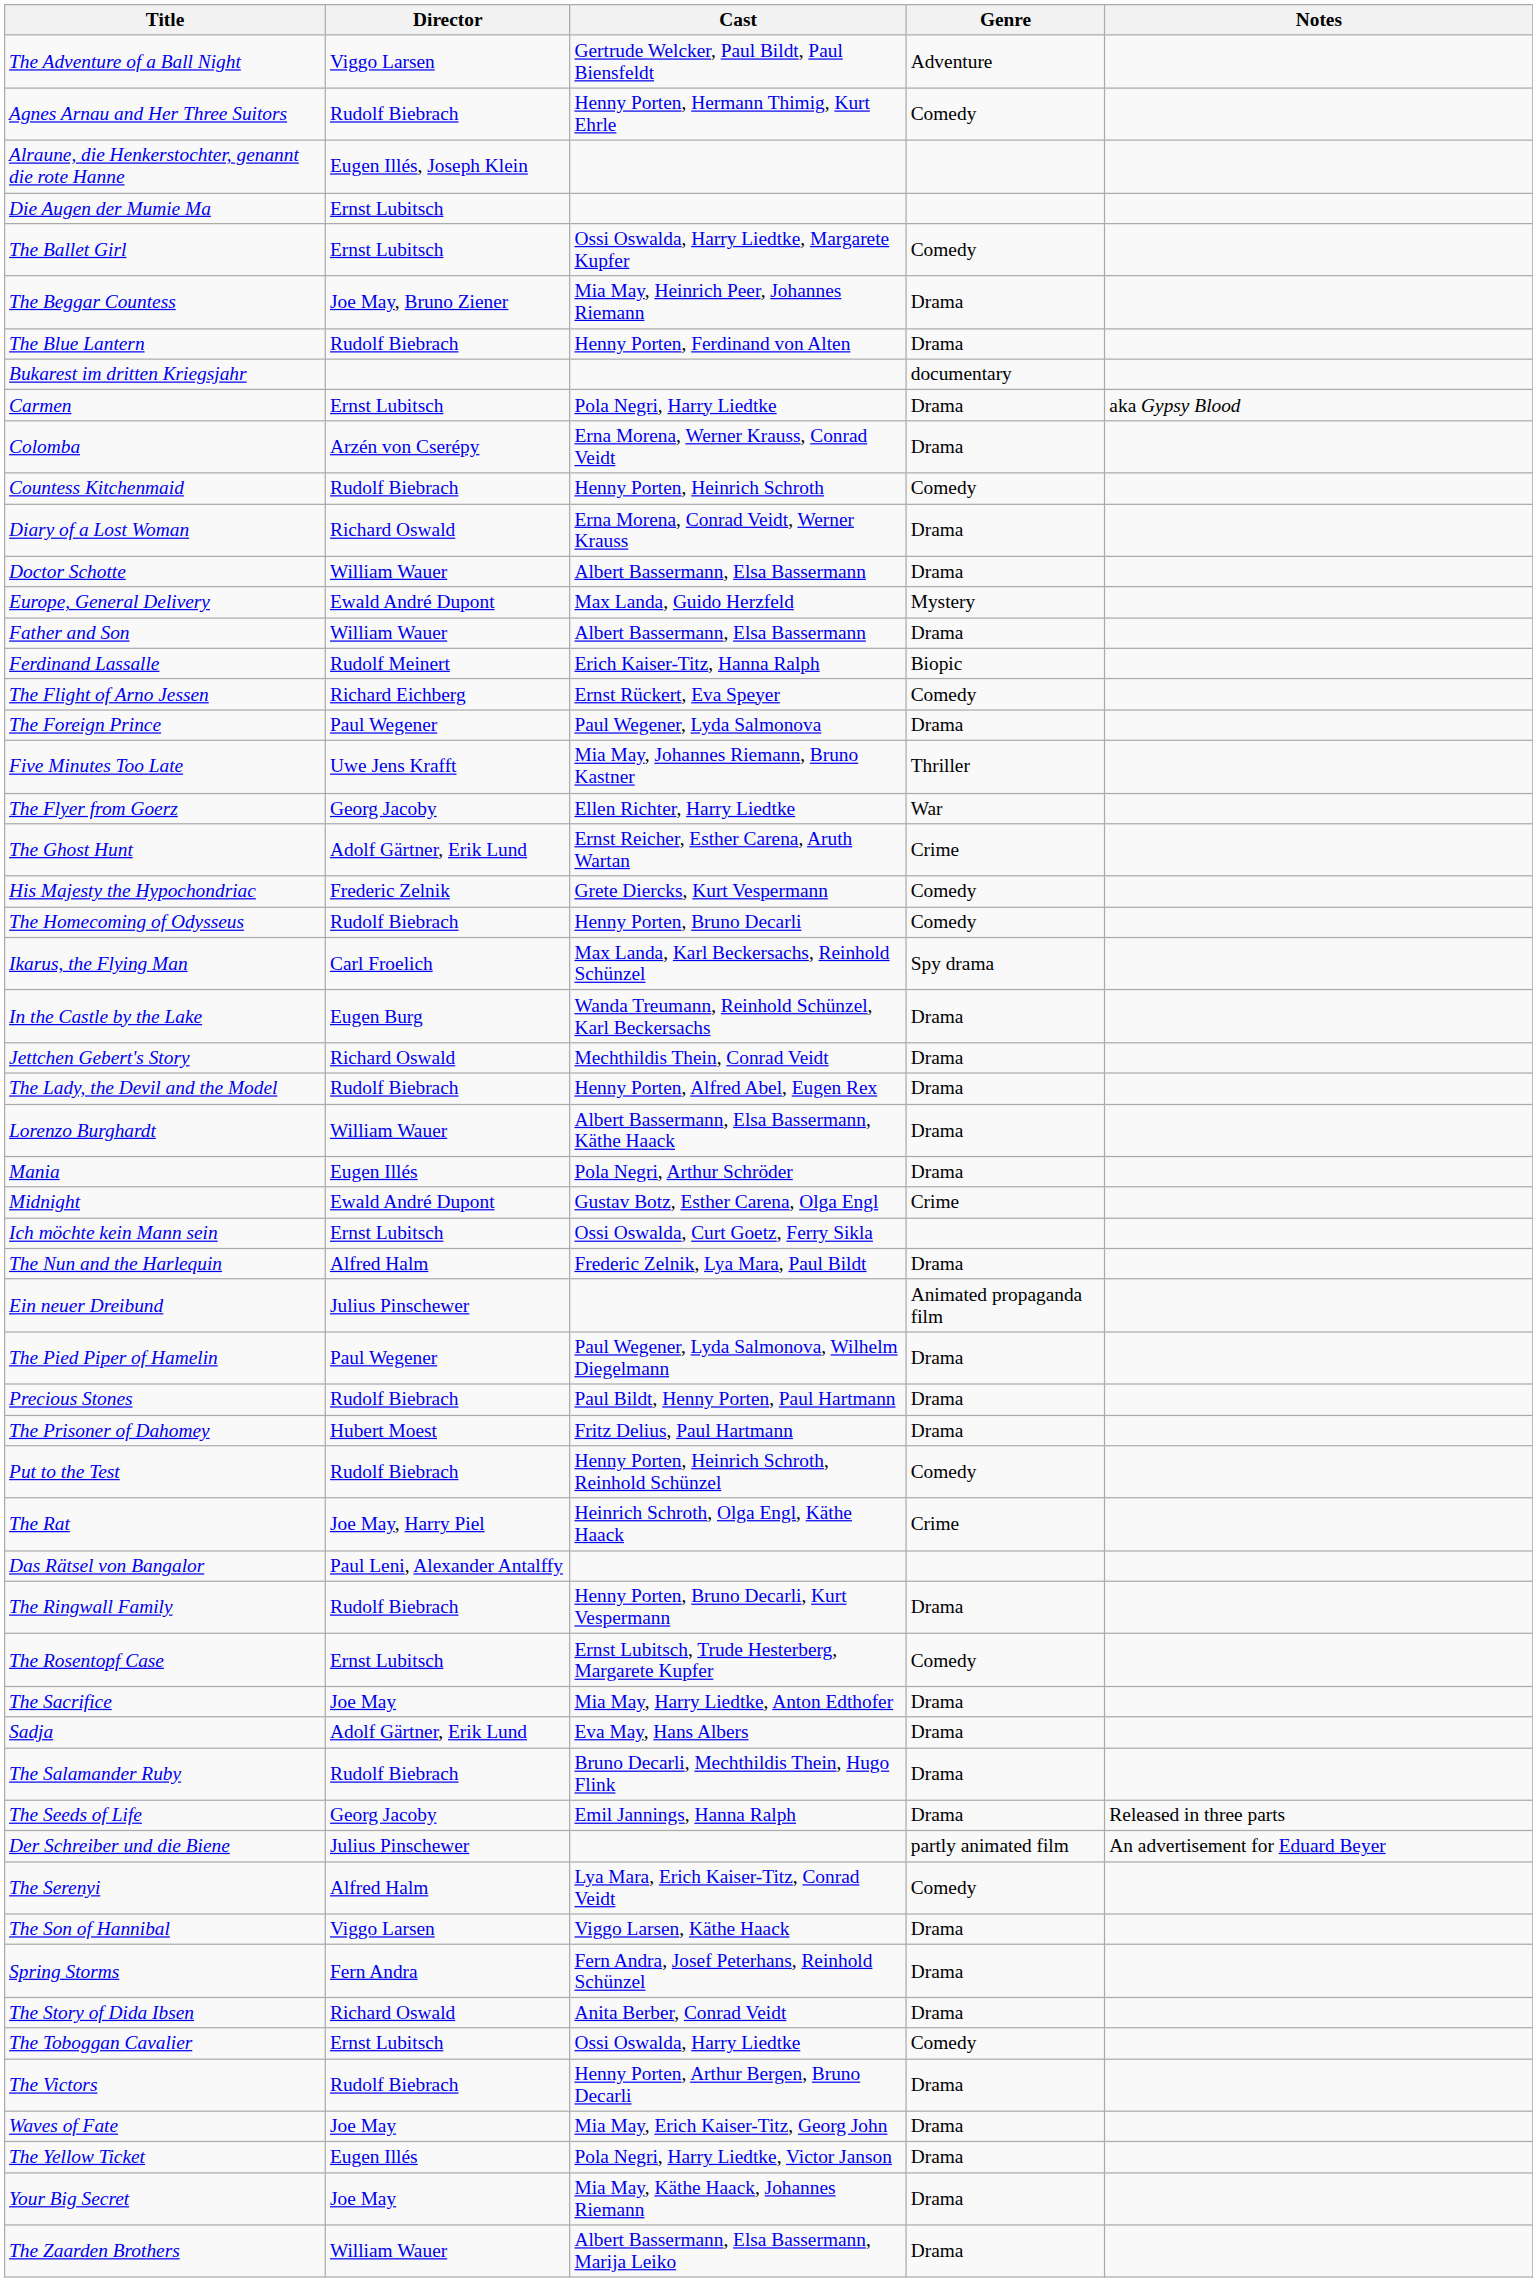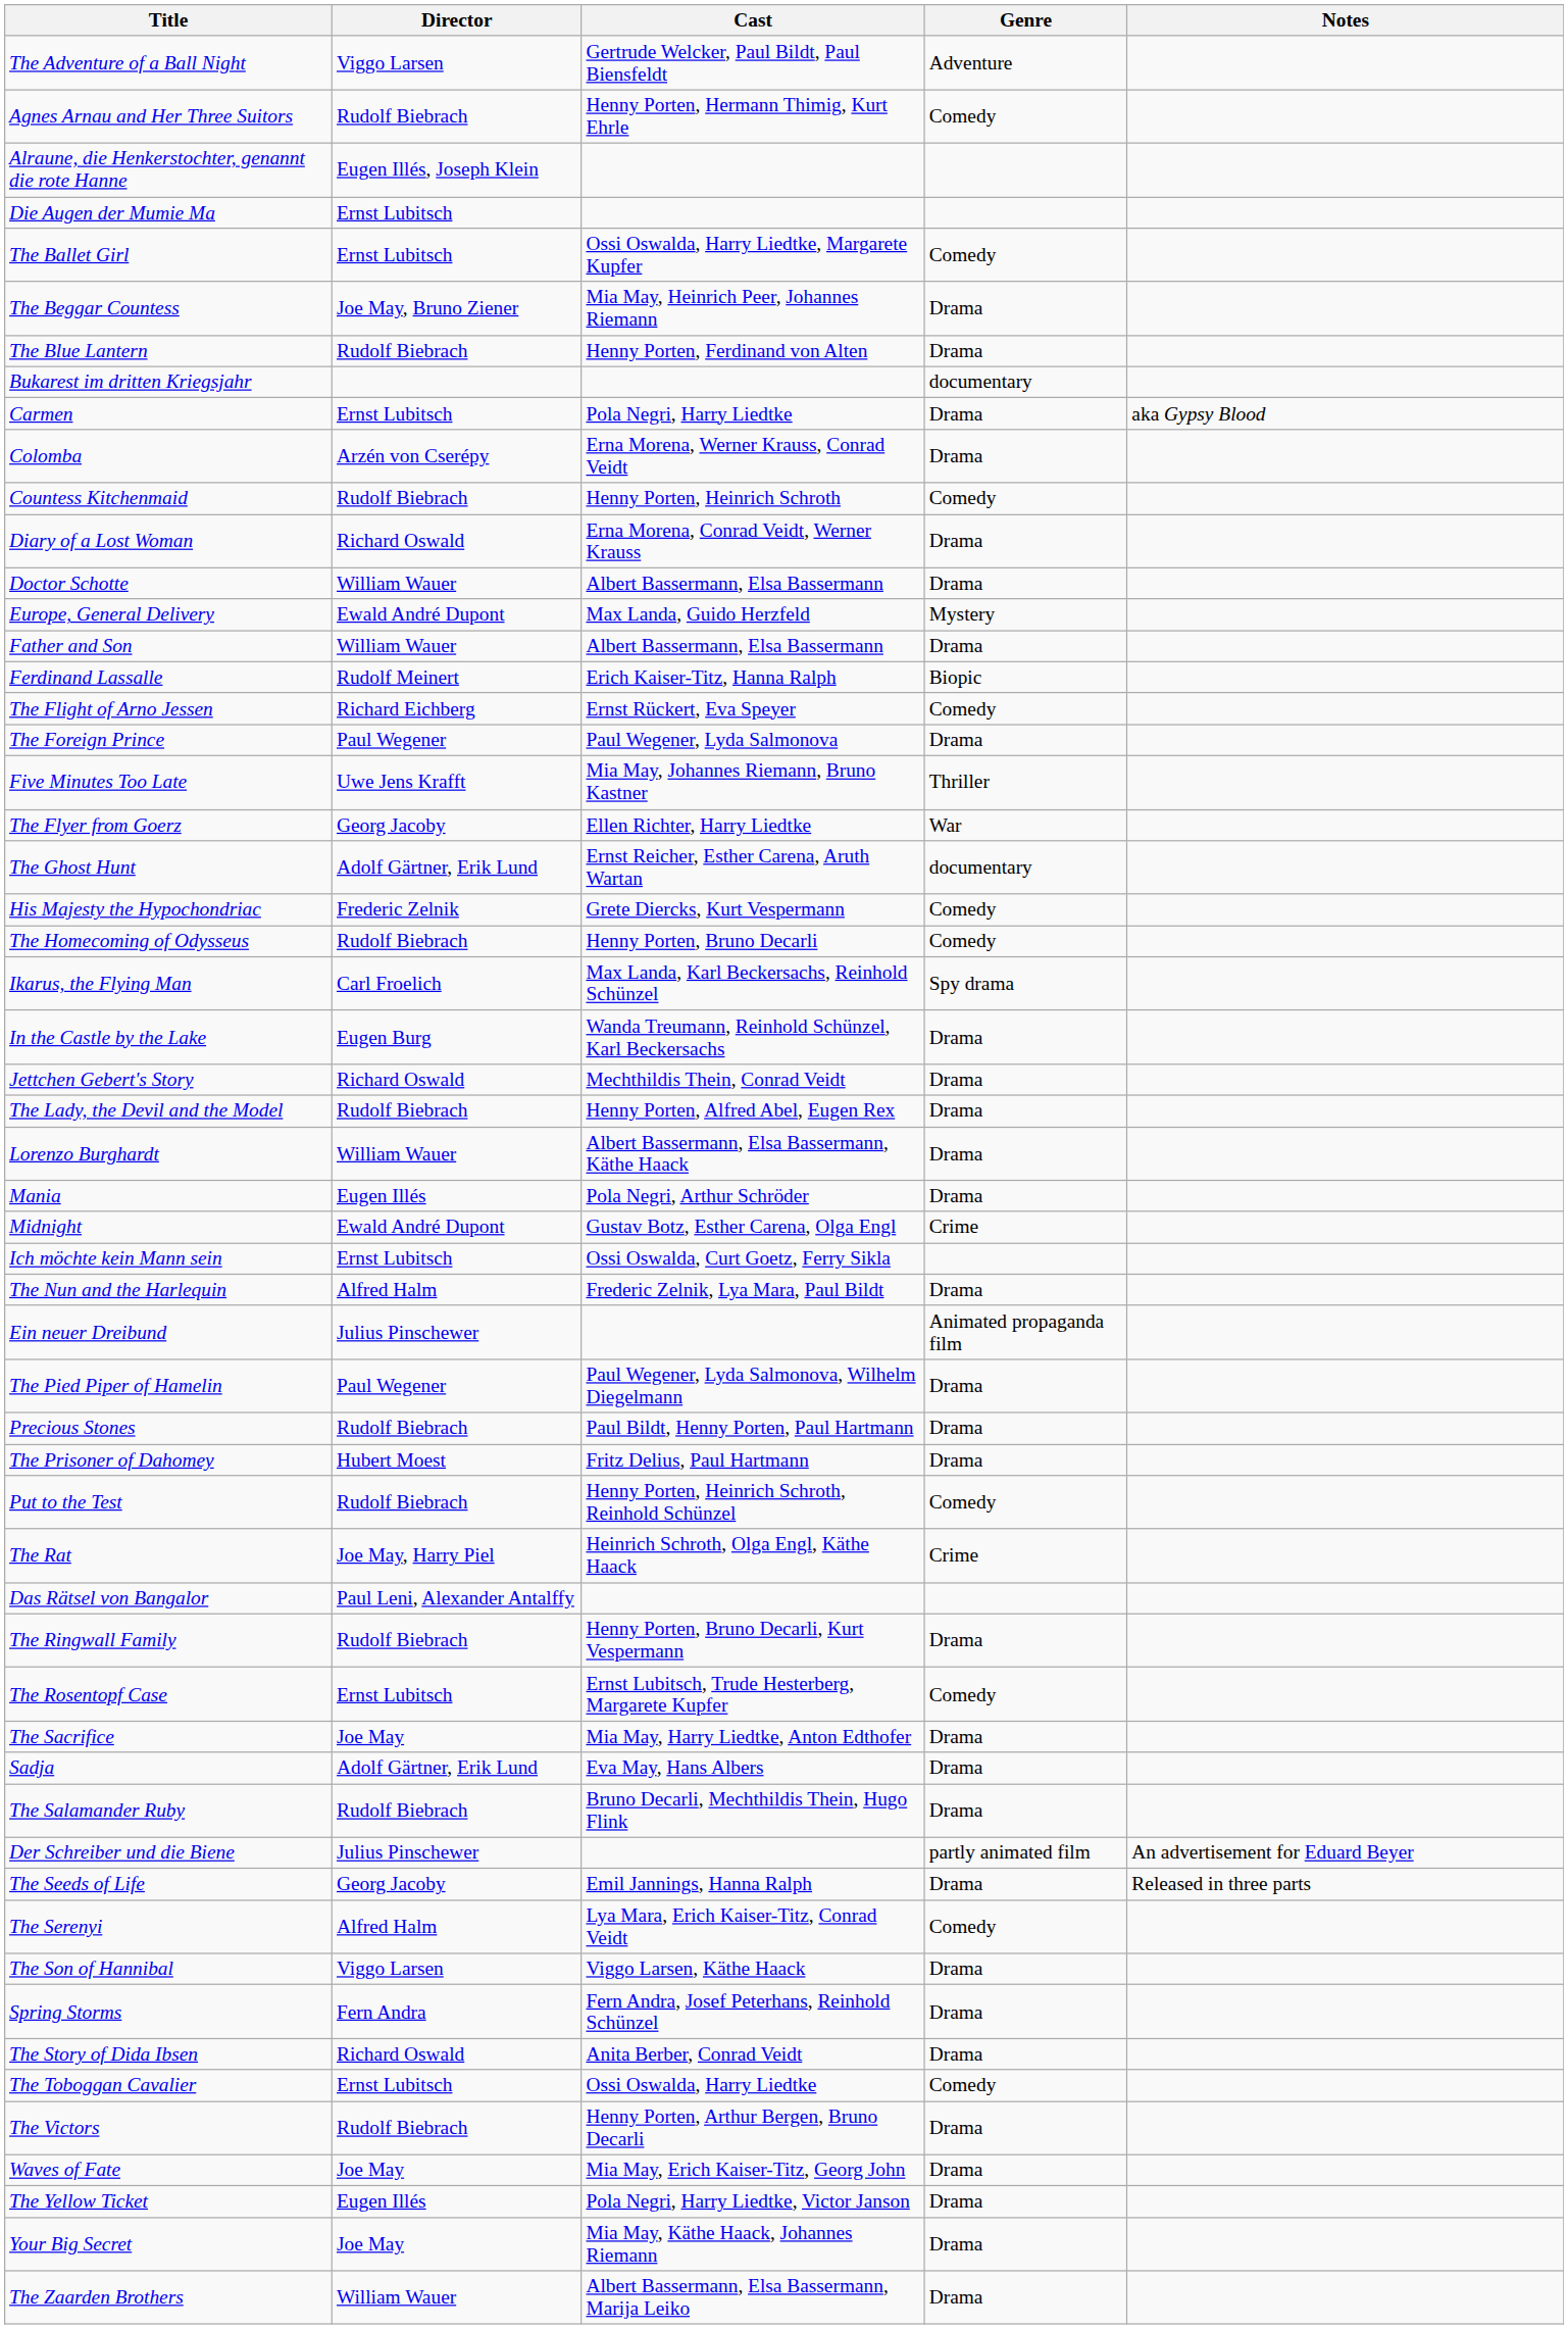The Ghost Hunt | Genre: Crime -> documentary
rows swapped: Der Schreiber und die Biene <-> The Seeds of Life
